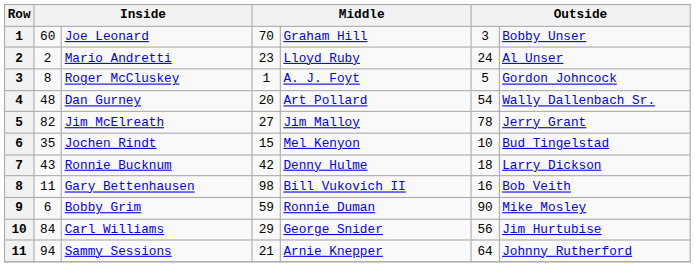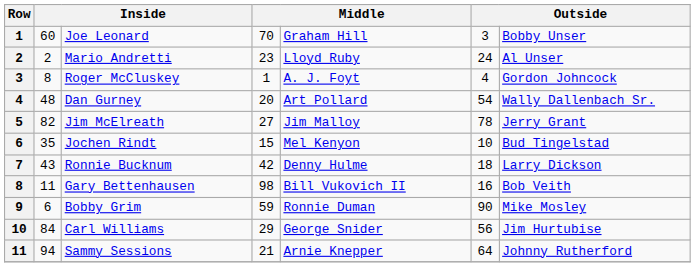Roger McCluskey | column 6: 5 -> 4
